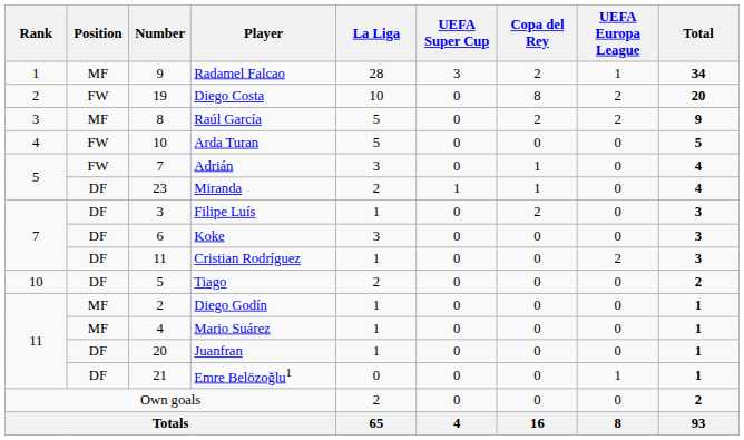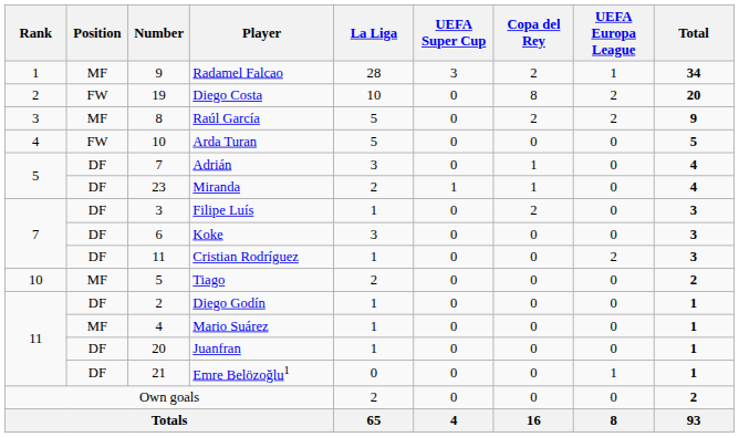Adrián | Position: FW -> DF
Tiago | Position: DF -> MF
Diego Godín | Position: MF -> DF
